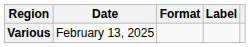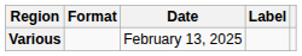columns swapped: Date <-> Format
